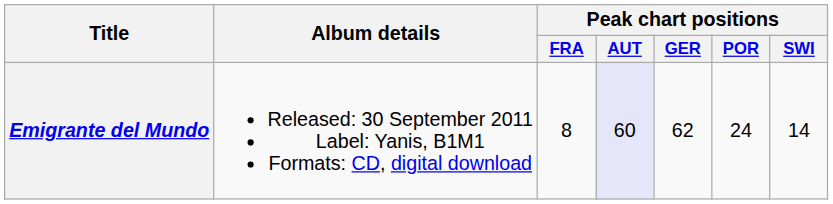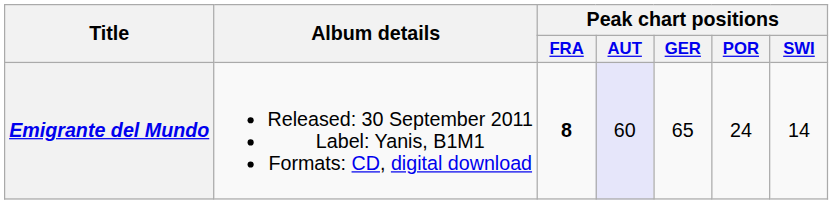Emigrante del Mundo | Peak chart positions / FRA: normal -> bold
Emigrante del Mundo | Peak chart positions / GER: 62 -> 65
